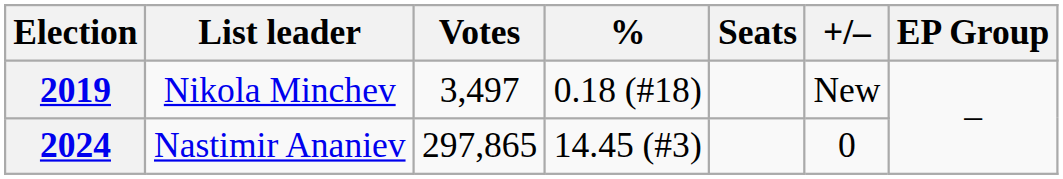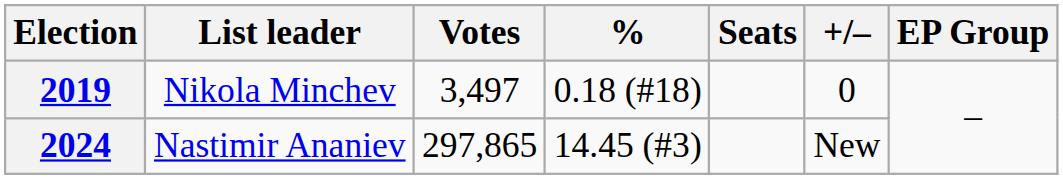2019 | +/–: New -> 0
2024 | +/–: 0 -> New
